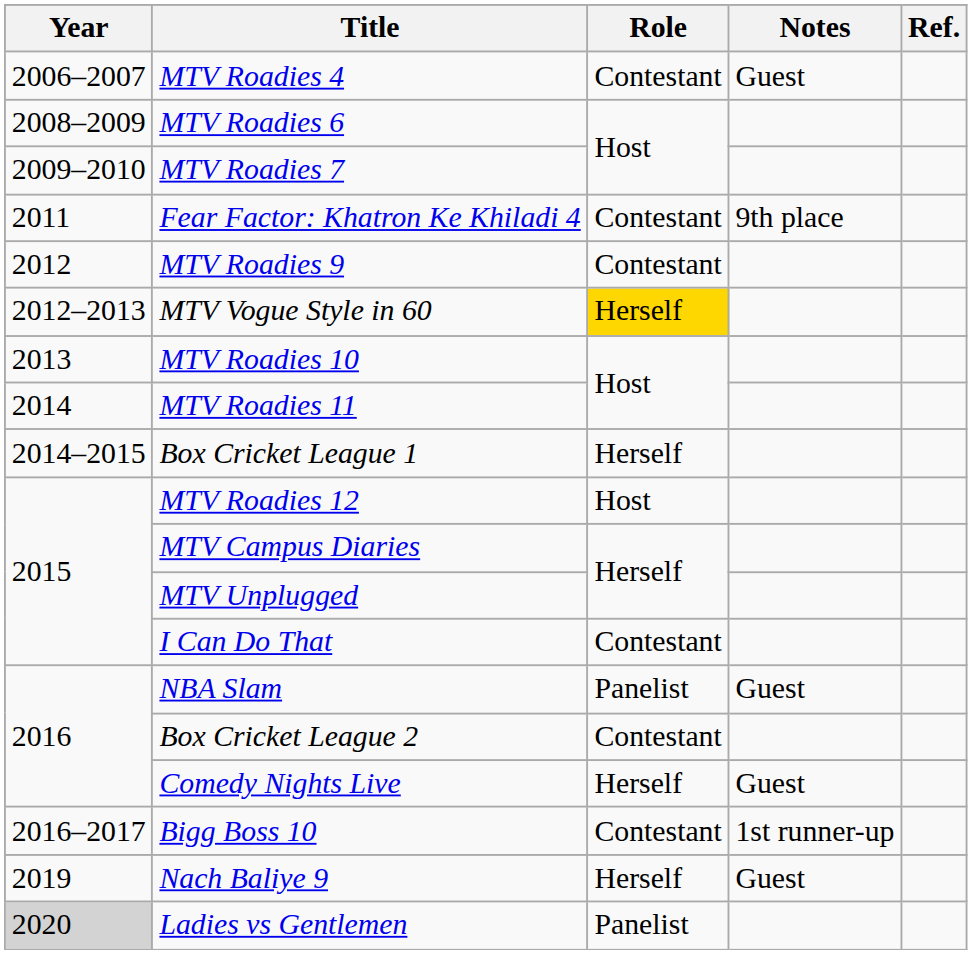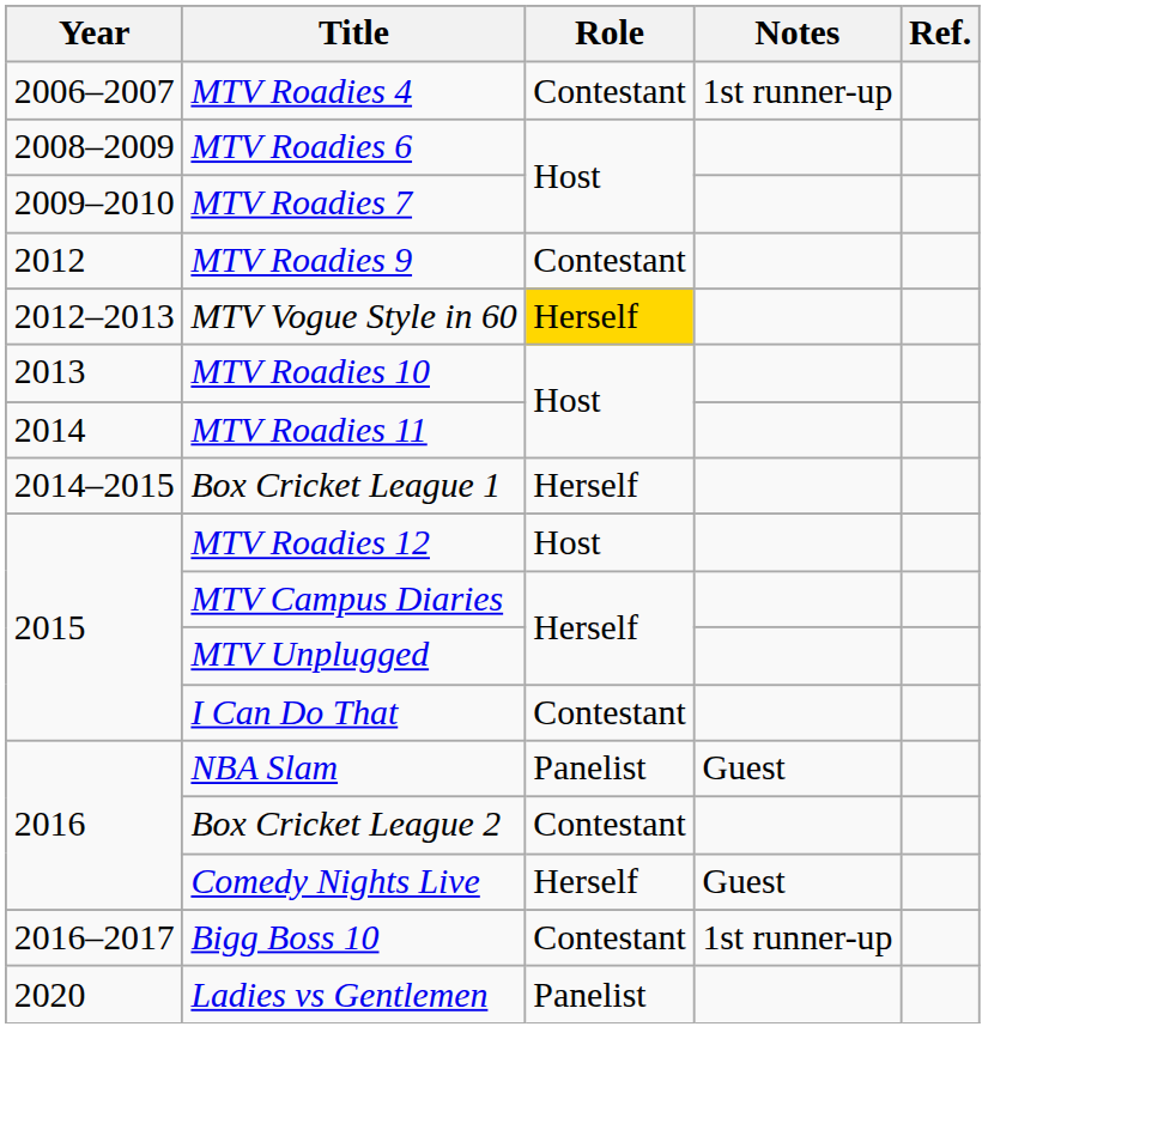MTV Roadies 4 | Notes: Guest -> 1st runner-up
- row: 2011 | Fear Factor: Khatron Ke Khiladi 4 | Contestant | 9th place
- row: 2019 | Nach Baliye 9 | Herself | Guest
Ladies vs Gentlemen | Year: lightgrey background -> no background
